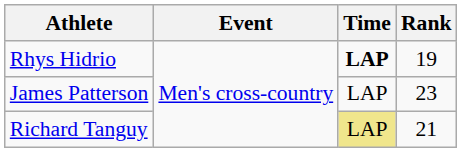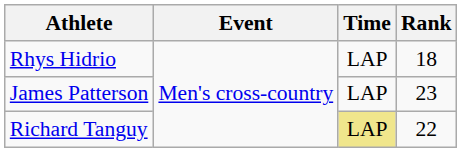Rhys Hidrio | Time: bold -> normal
Rhys Hidrio | Rank: 19 -> 18
Richard Tanguy | Rank: 21 -> 22
